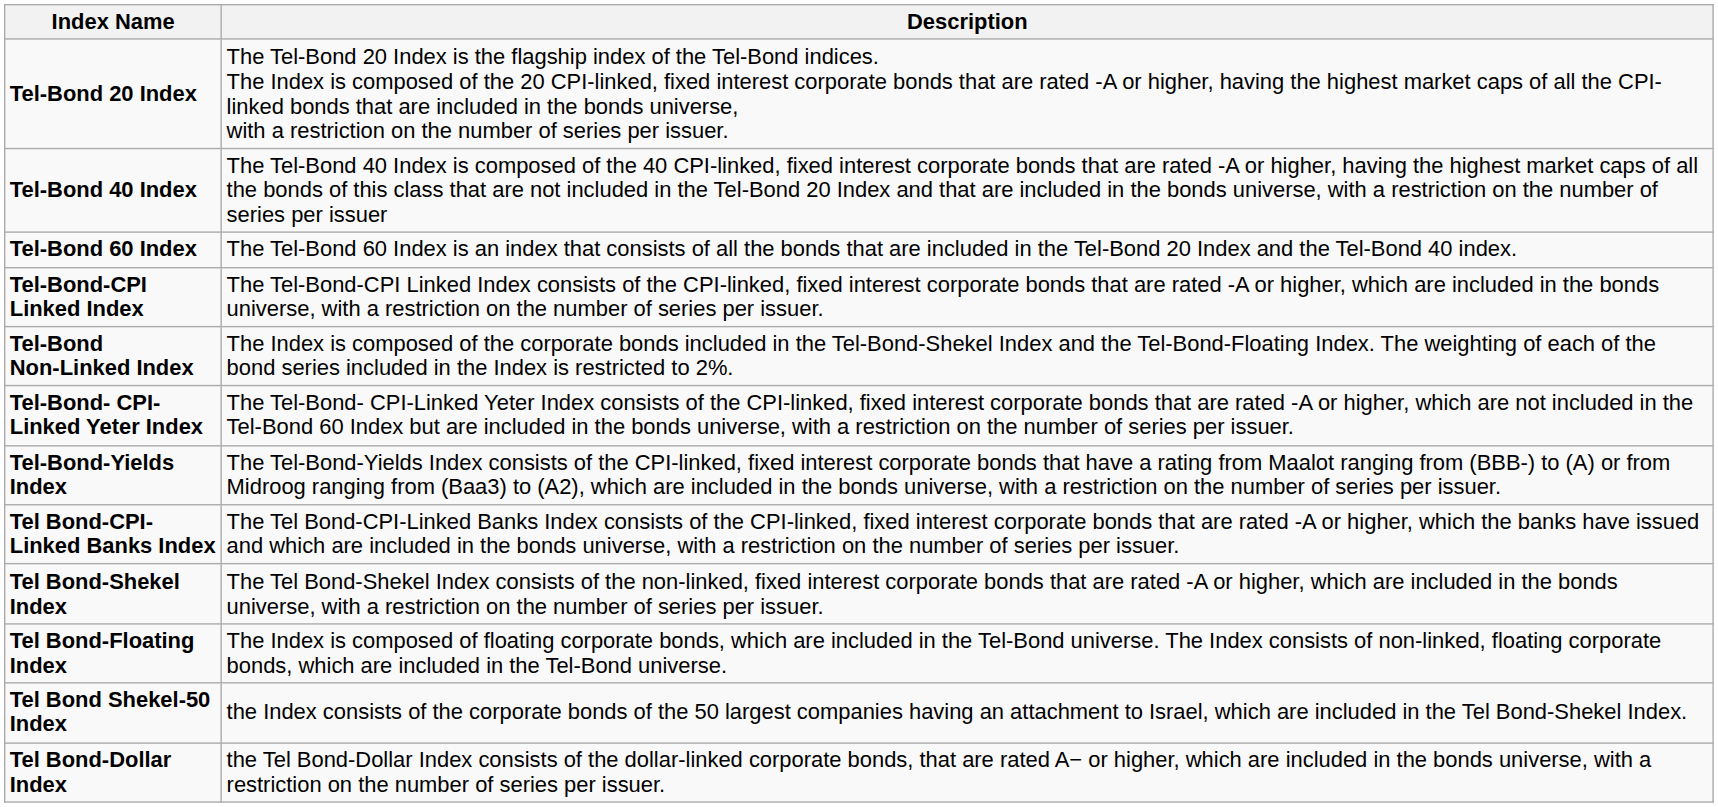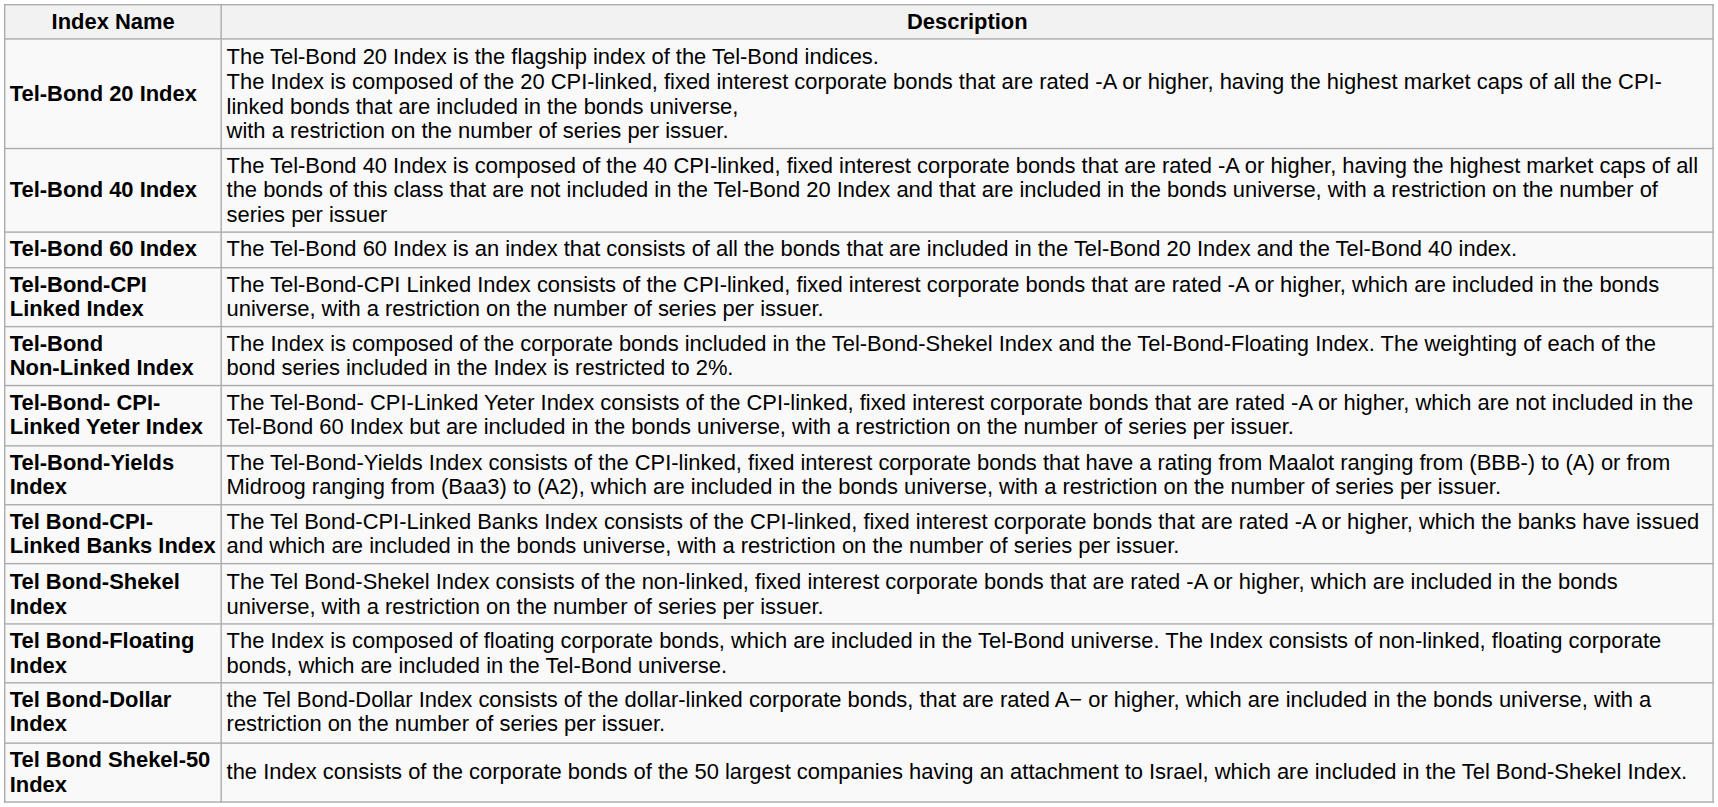rows swapped: Tel Bond Shekel-50 Index <-> Tel Bond-Dollar Index
